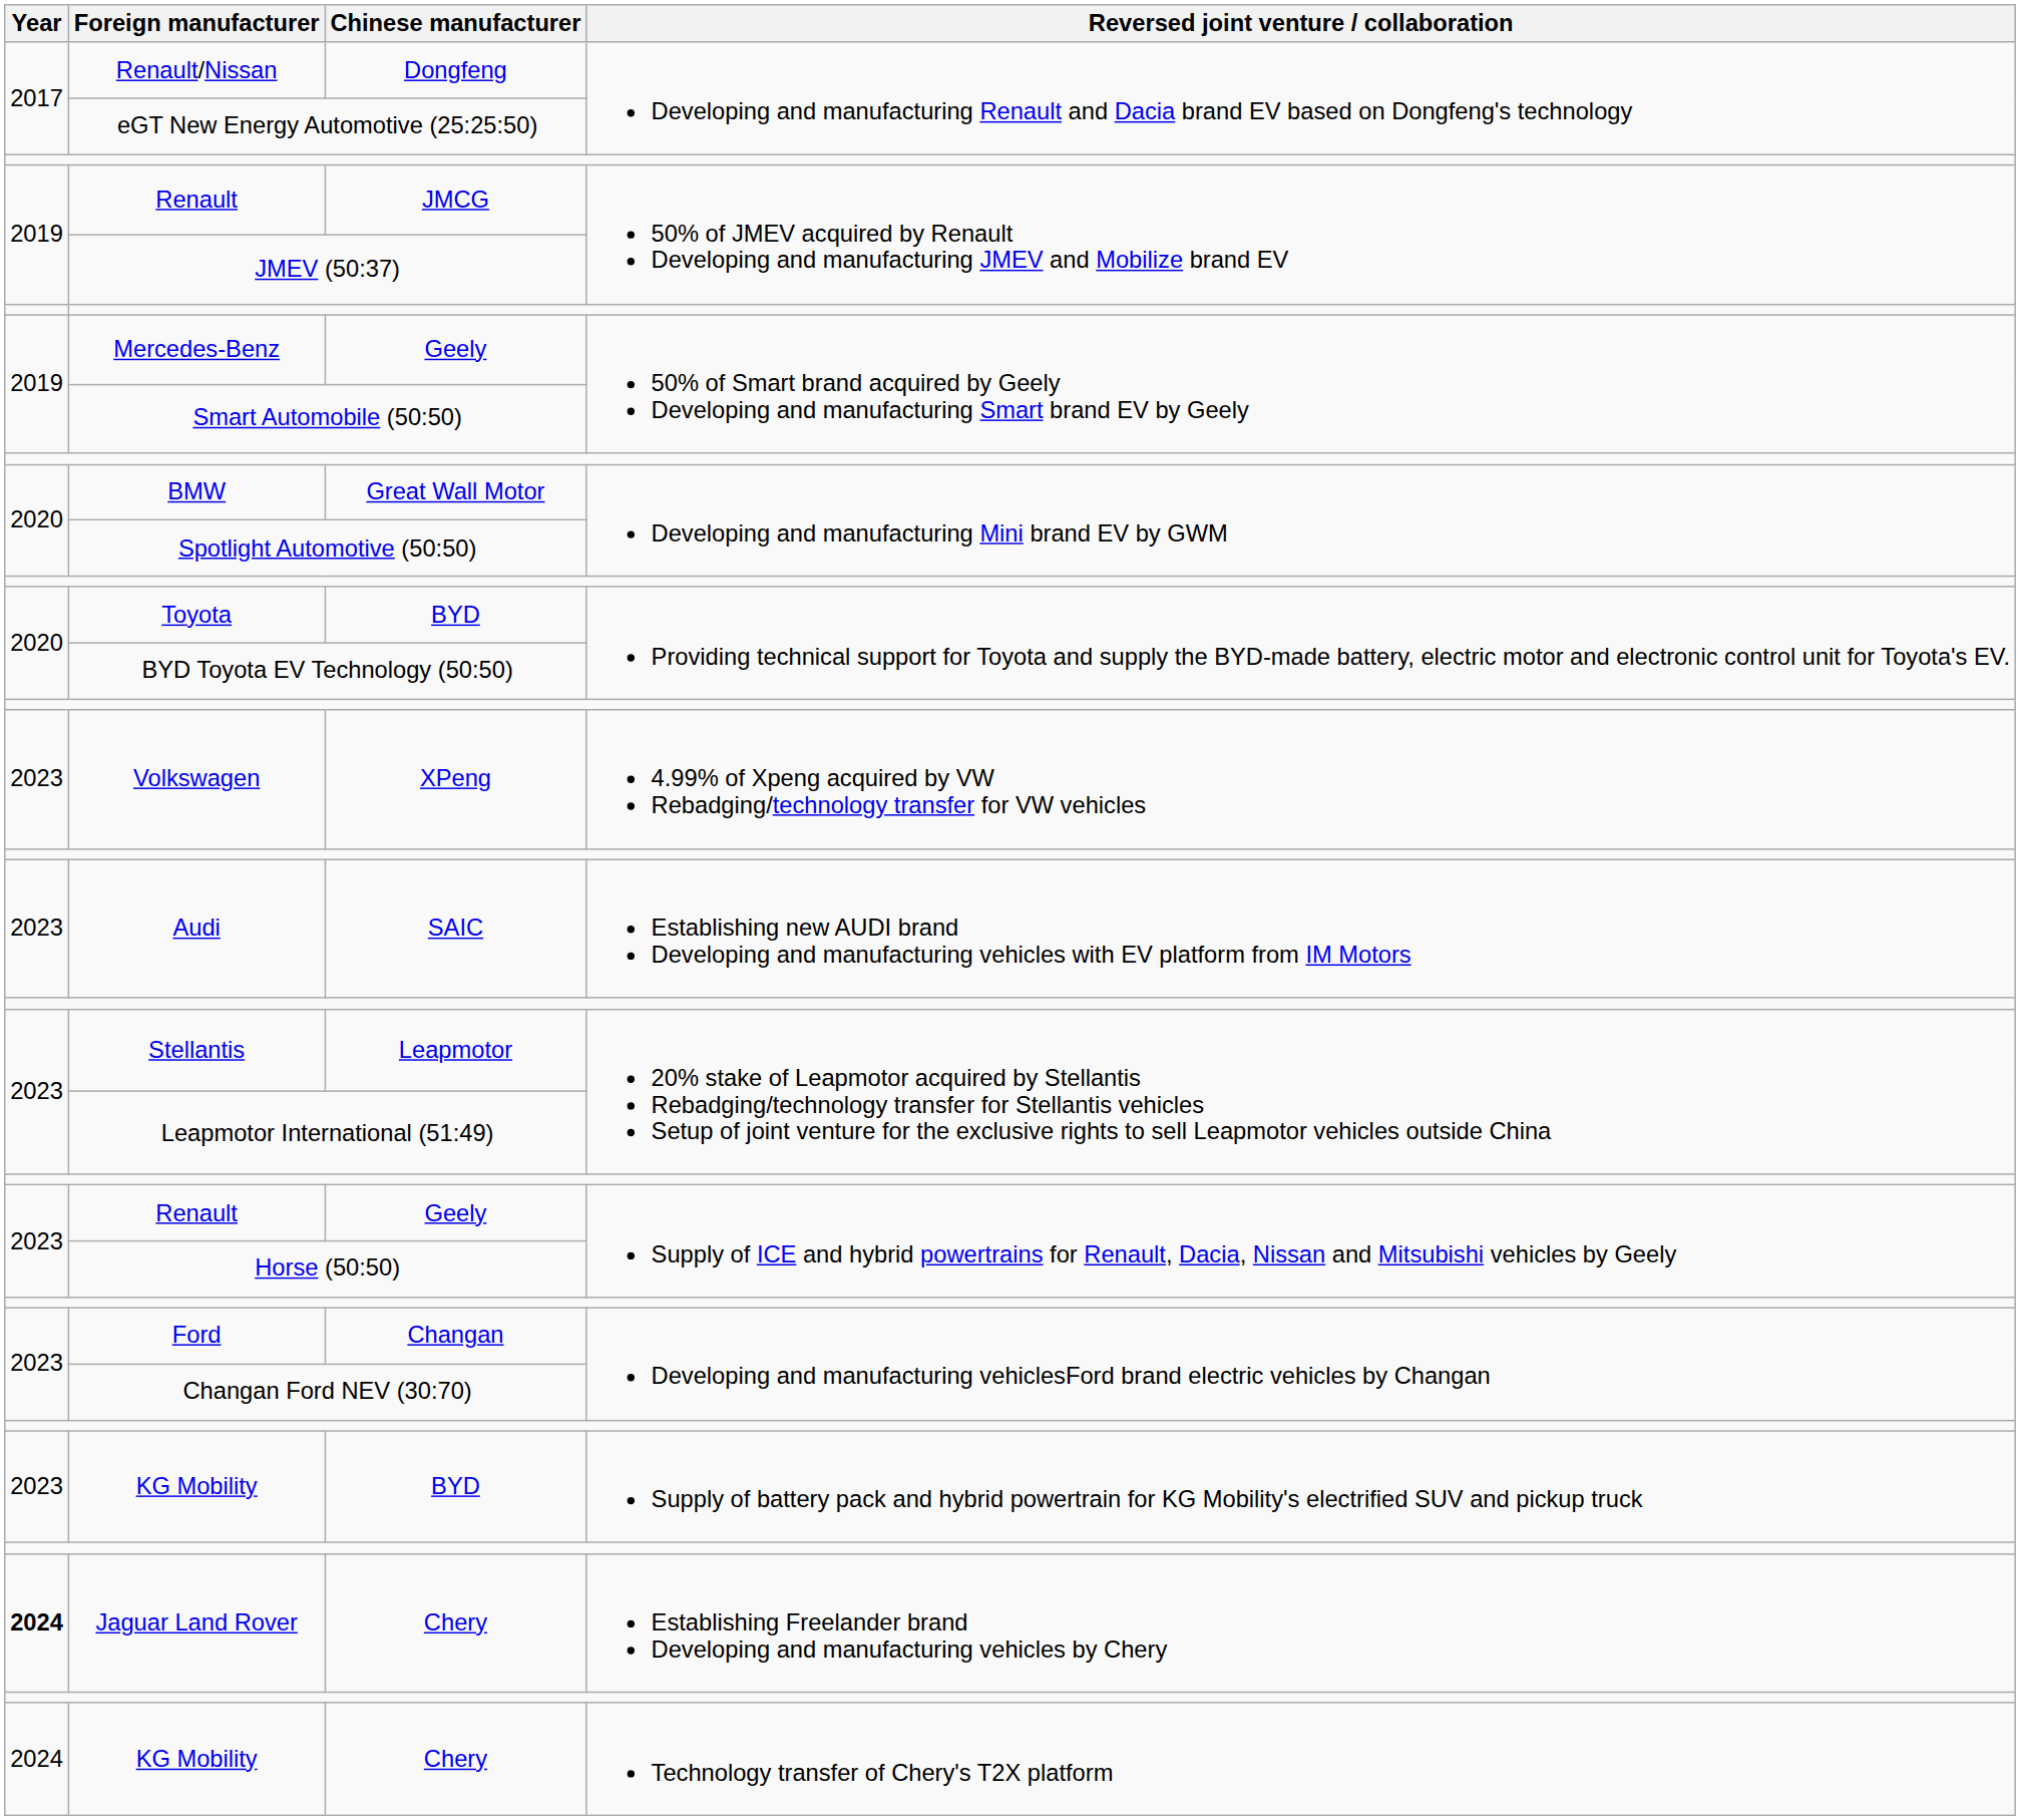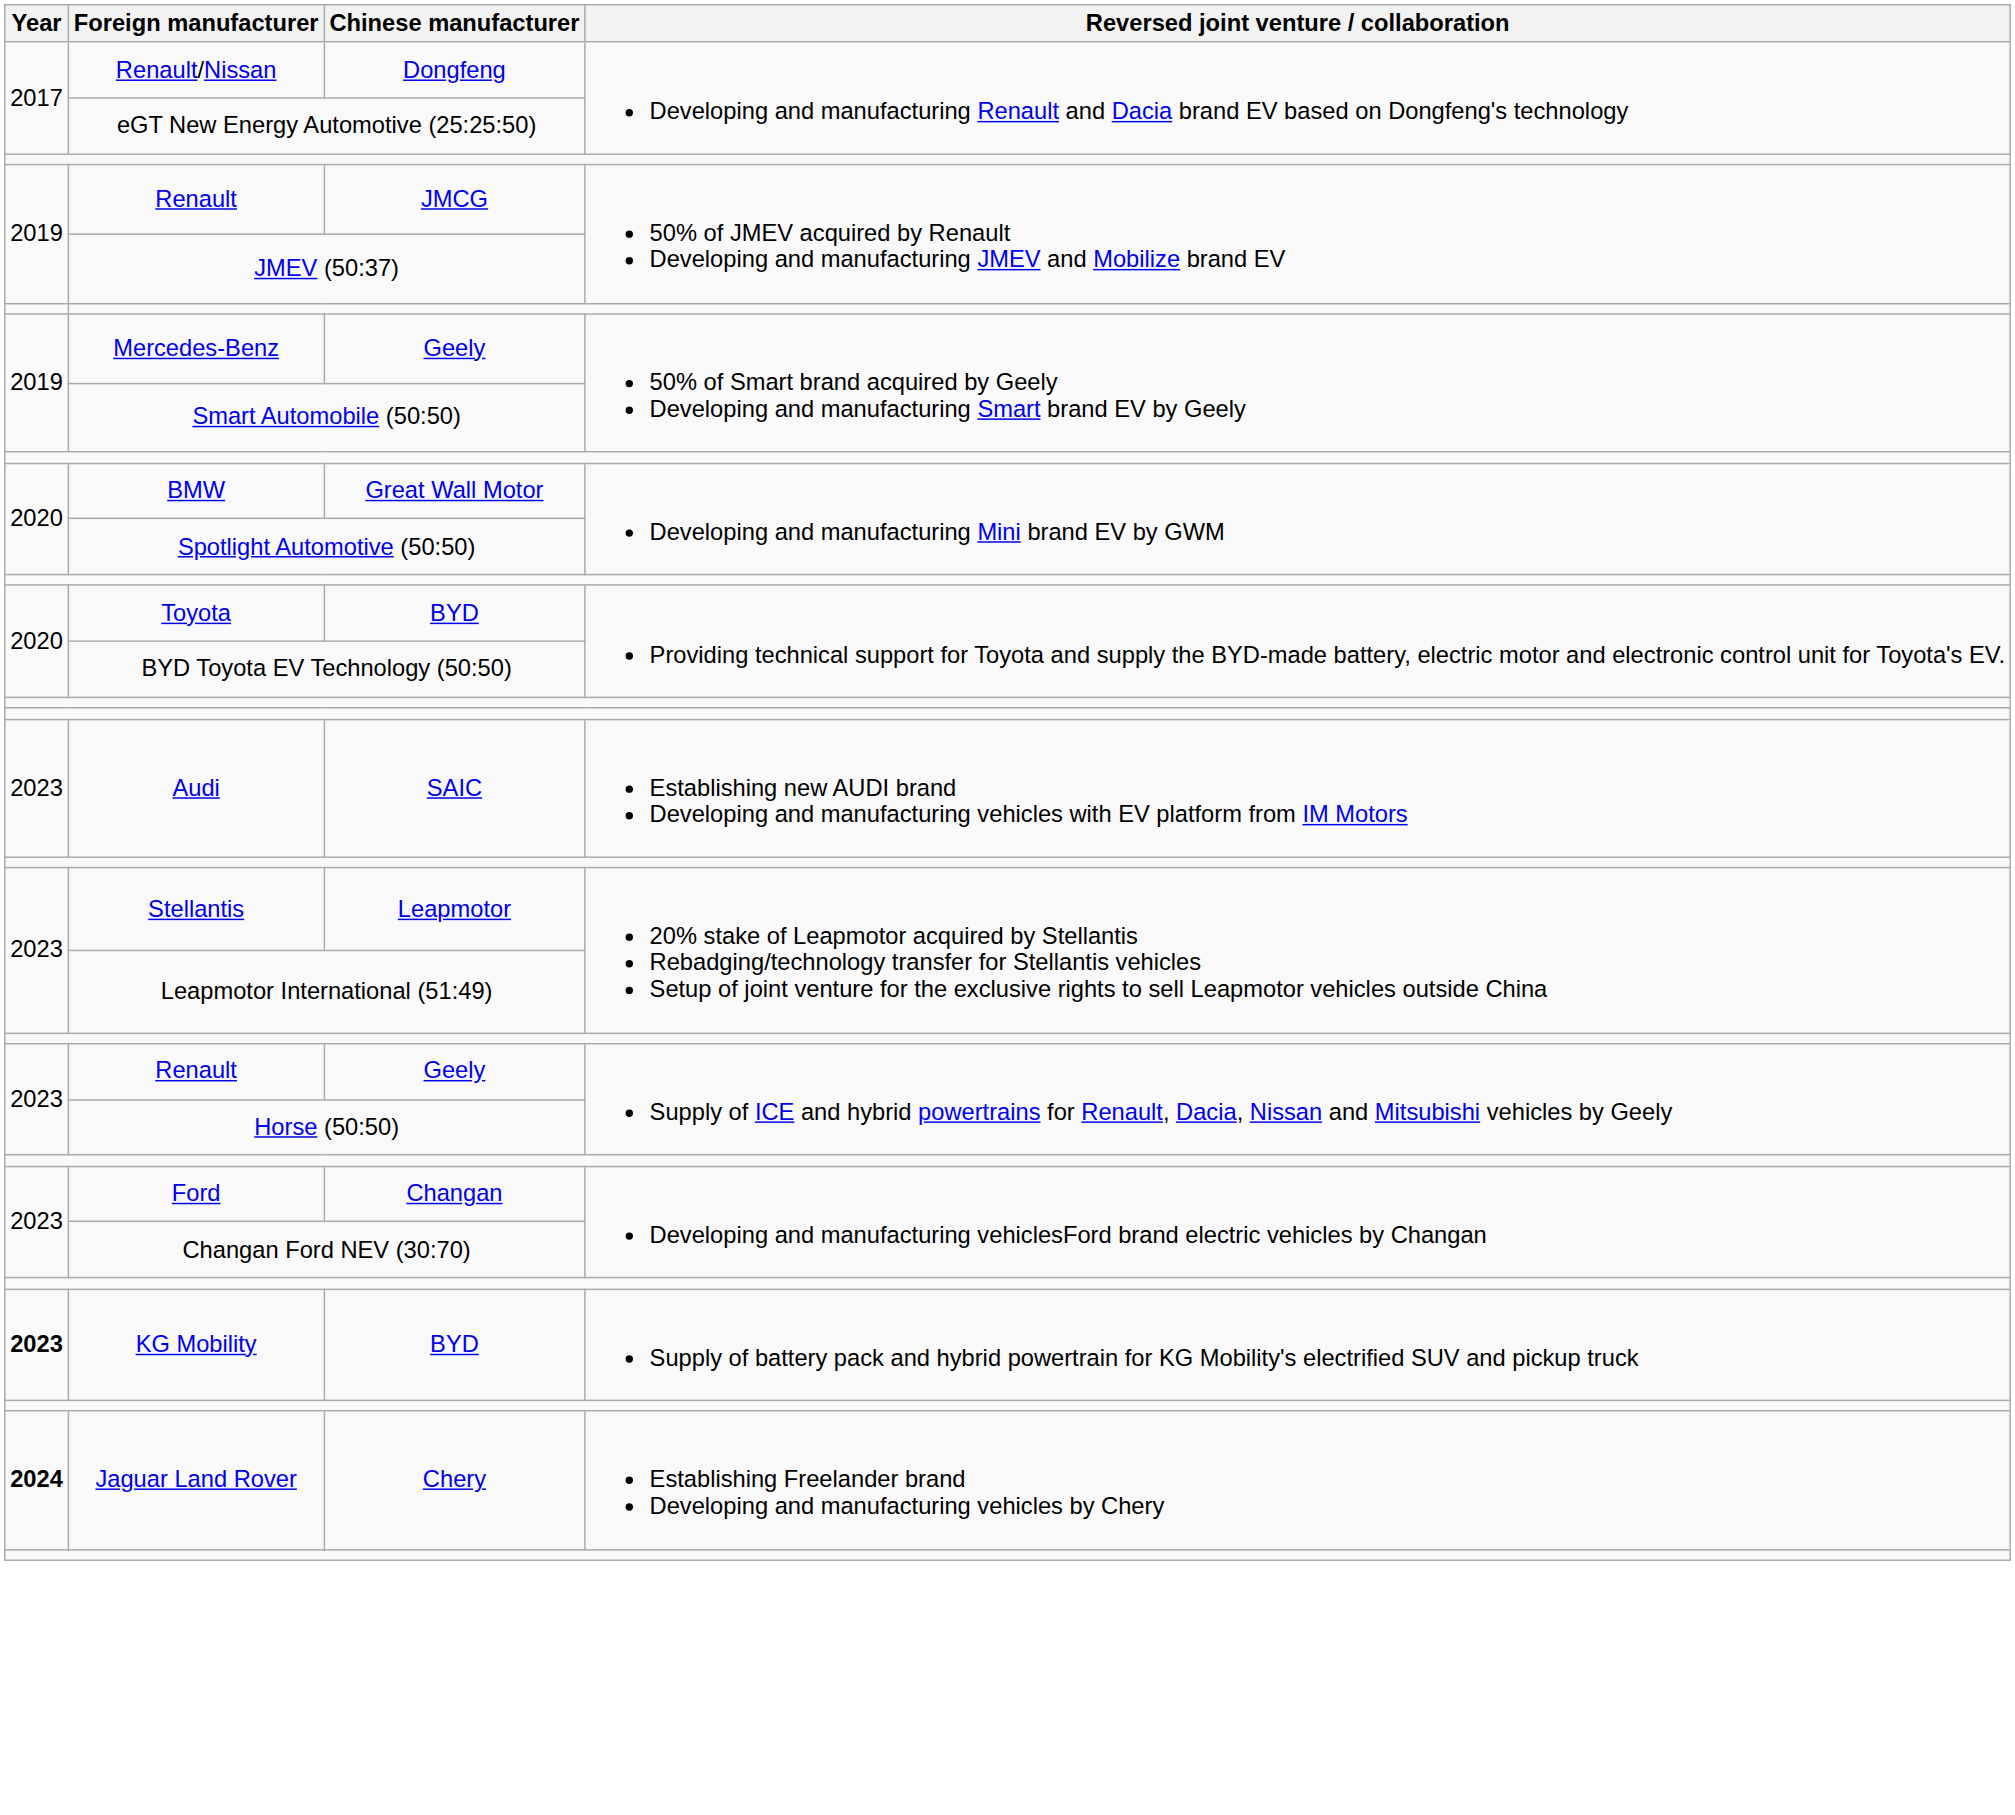- row: 2023 | Volkswagen | XPeng | 4.99% of Xpeng acquired by VW Rebadging/technology transfer for VW vehicles
KG Mobility / BYD | Year: normal -> bold
- row: 2024 | KG Mobility | Chery | Technology transfer of Chery's T2X platform
